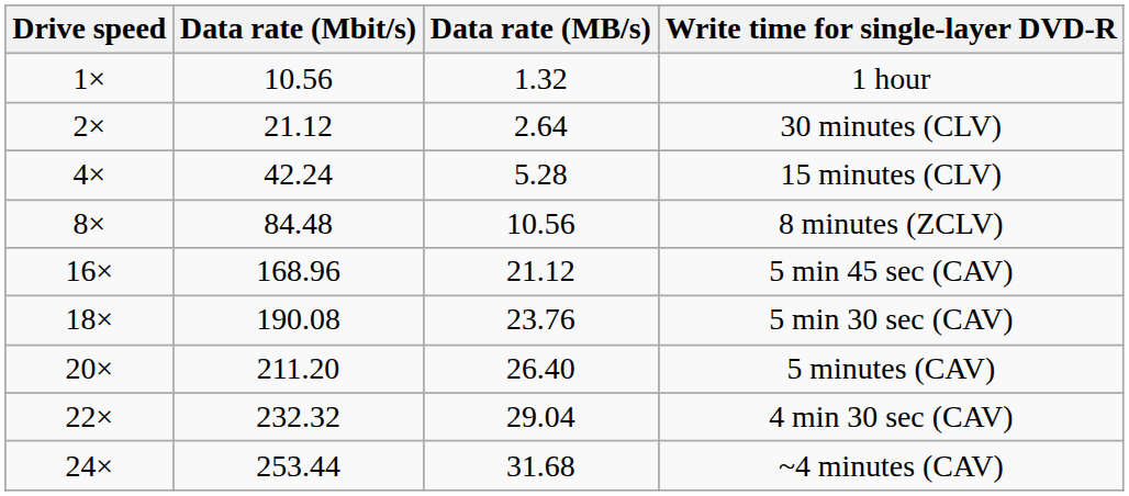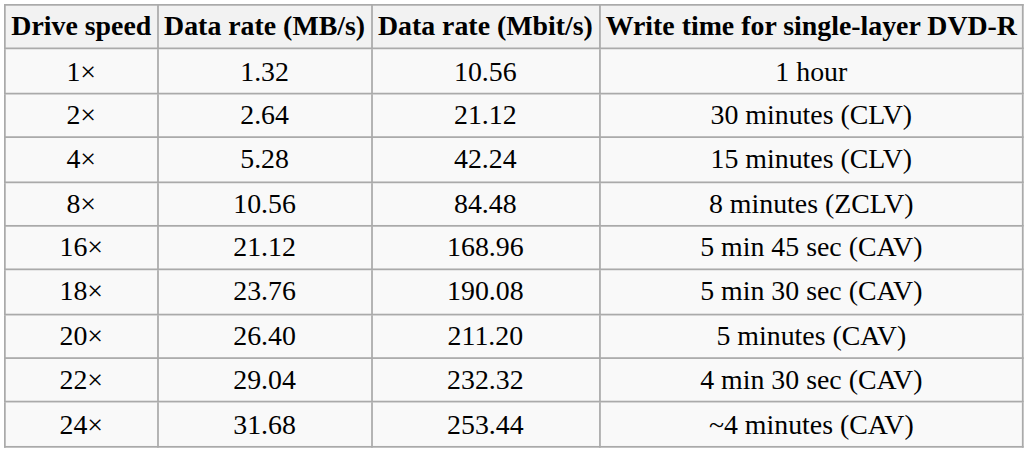columns swapped: Data rate (MB/s) <-> Data rate (Mbit/s)
